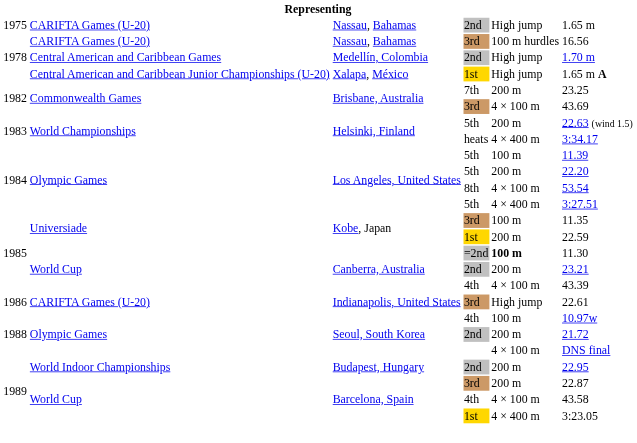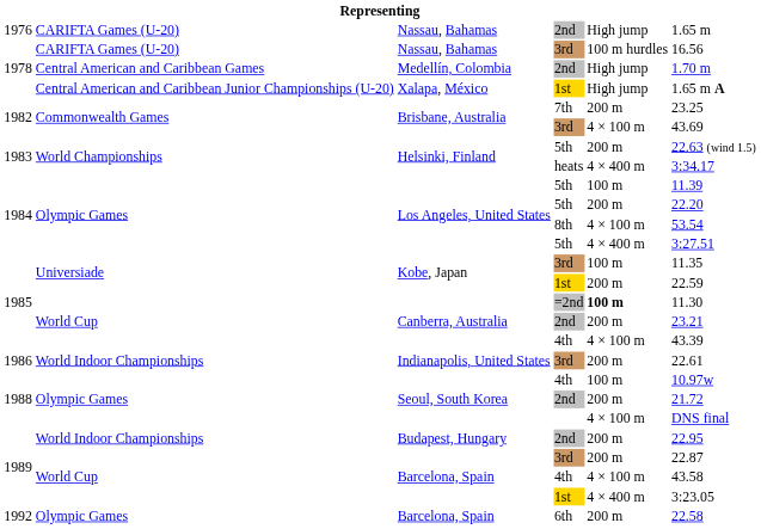Nassau, Bahamas / 2nd | column 1: 1975 -> 1976
Indianapolis, United States | column 2: CARIFTA Games (U-20) -> World Indoor Championships
Indianapolis, United States | column 5: High jump -> 200 m
+ row: 1992 | Olympic Games | Barcelona, Spain | 6th | 200 m | 22.58
